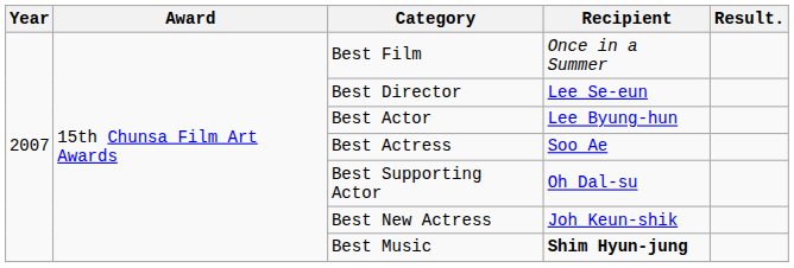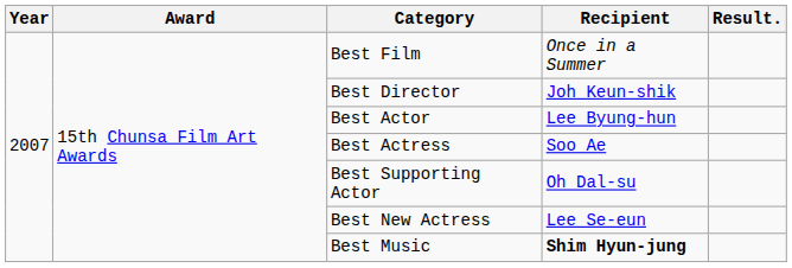Best Director | Recipient: Lee Se-eun -> Joh Keun-shik
Best New Actress | Recipient: Joh Keun-shik -> Lee Se-eun
